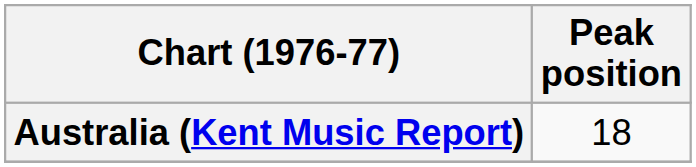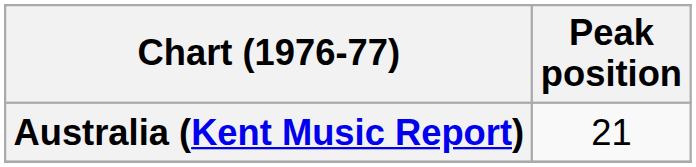Australia (Kent Music Report) | Peak position: 18 -> 21
